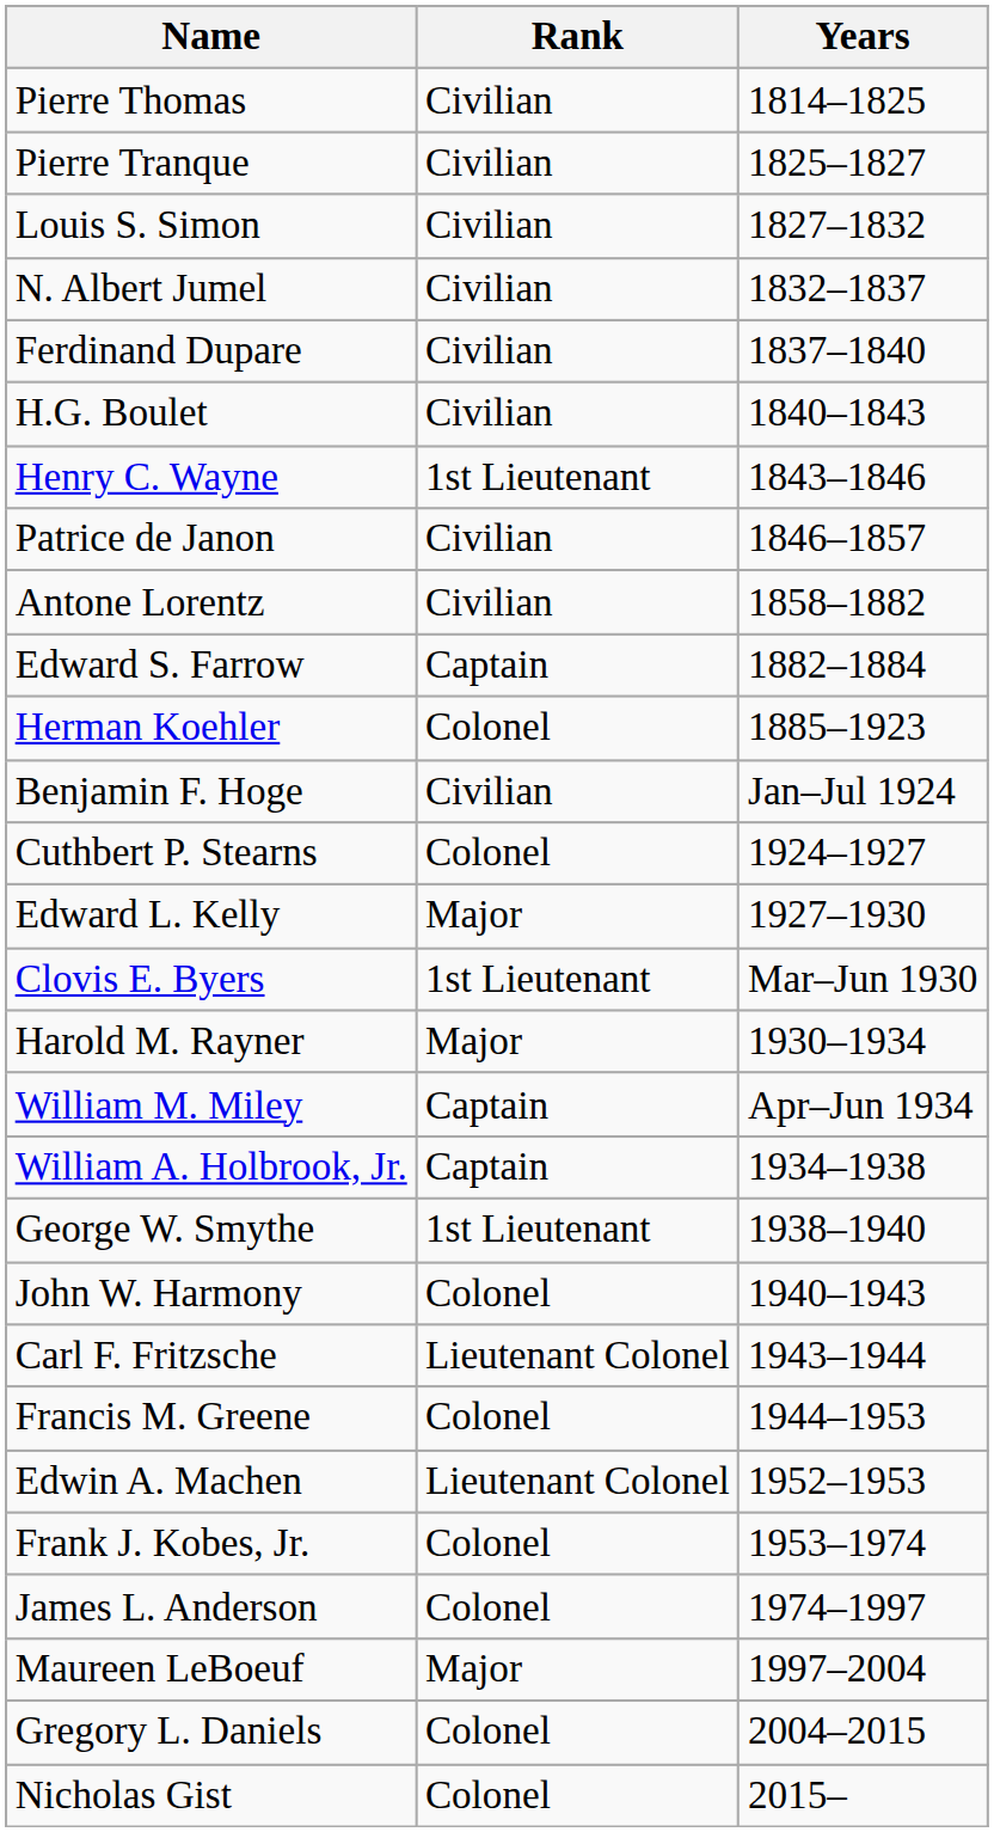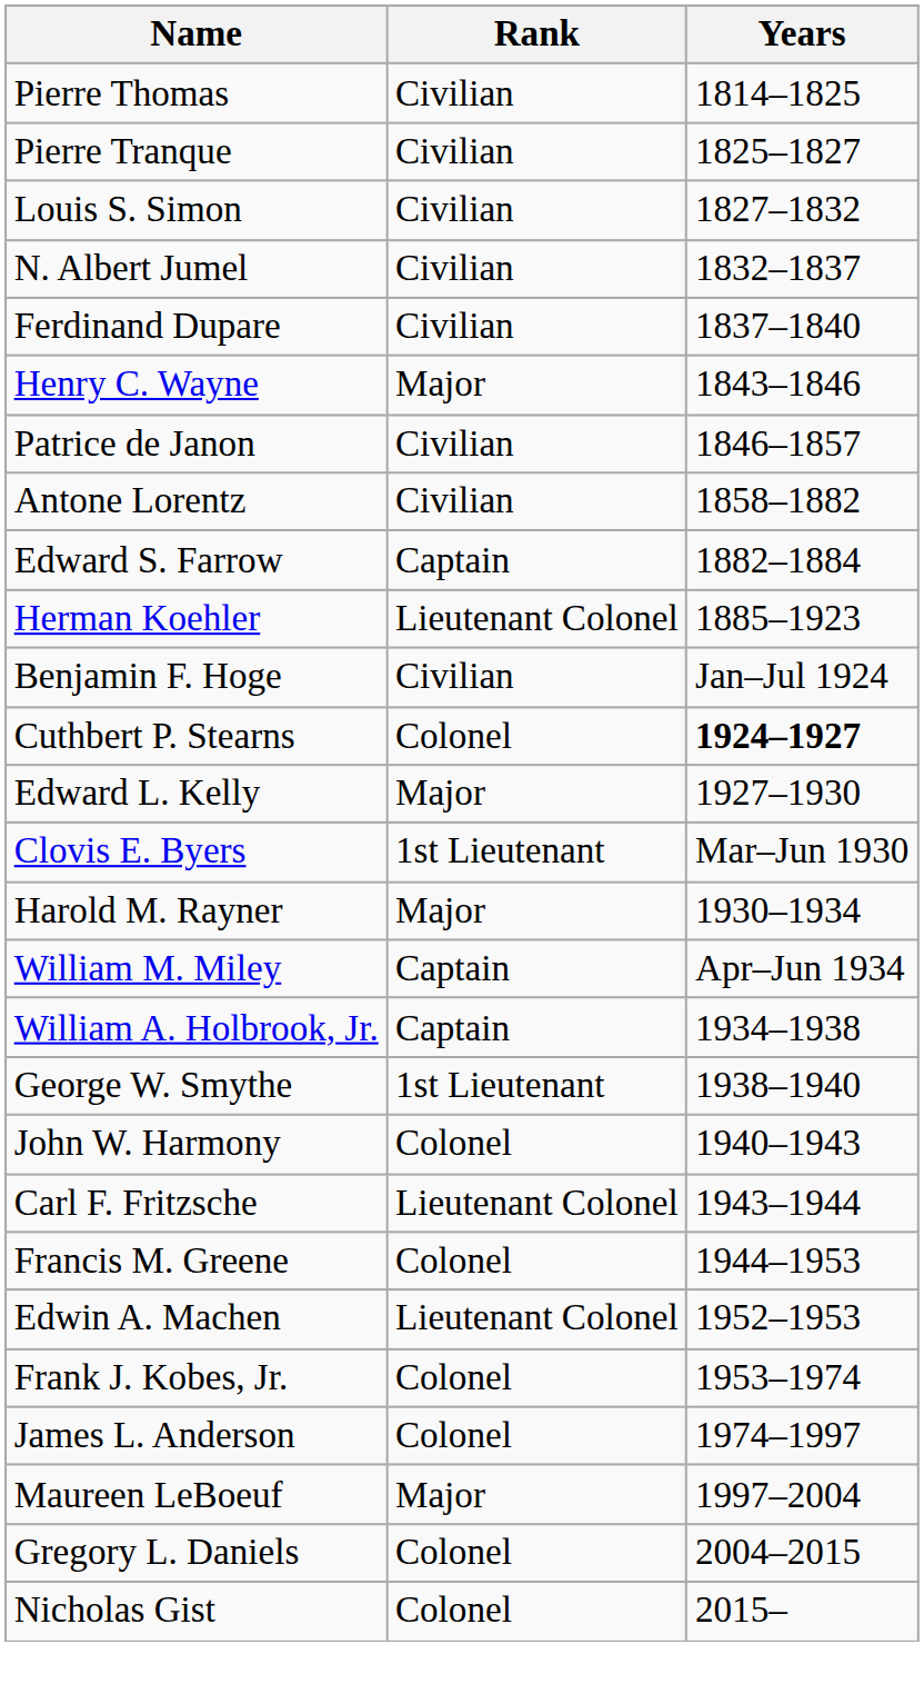- row: H.G. Boulet | Civilian | 1840–1843
Henry C. Wayne | Rank: 1st Lieutenant -> Major
Herman Koehler | Rank: Colonel -> Lieutenant Colonel
Cuthbert P. Stearns | Years: normal -> bold
